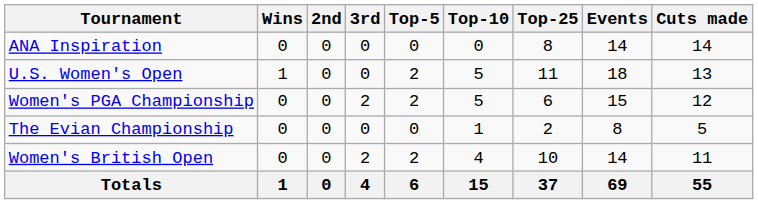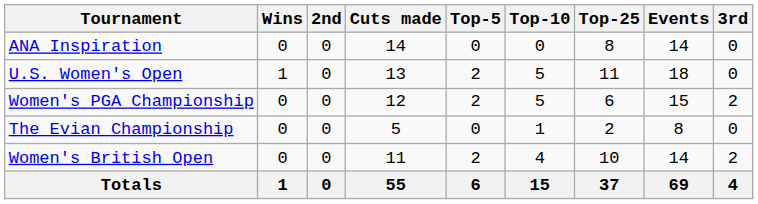columns swapped: 3rd <-> Cuts made
